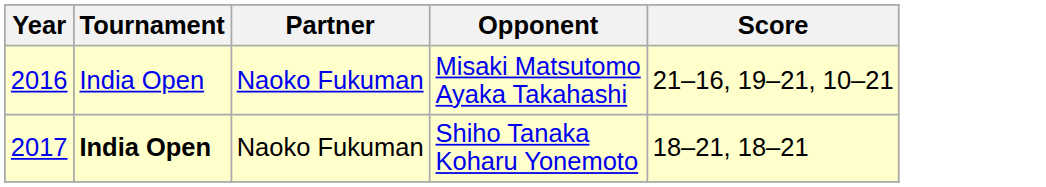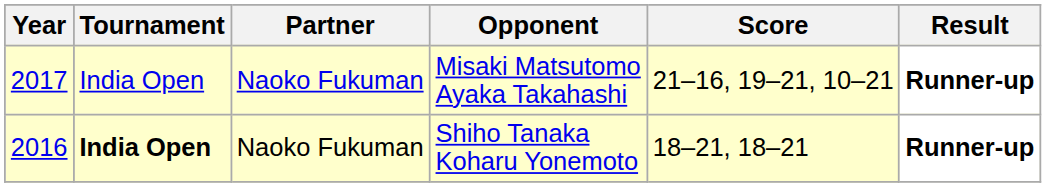+ column: Result | Runner-up | Runner-up
Misaki Matsutomo Ayaka Takahashi | Year: 2016 -> 2017
Shiho Tanaka Koharu Yonemoto | Year: 2017 -> 2016
